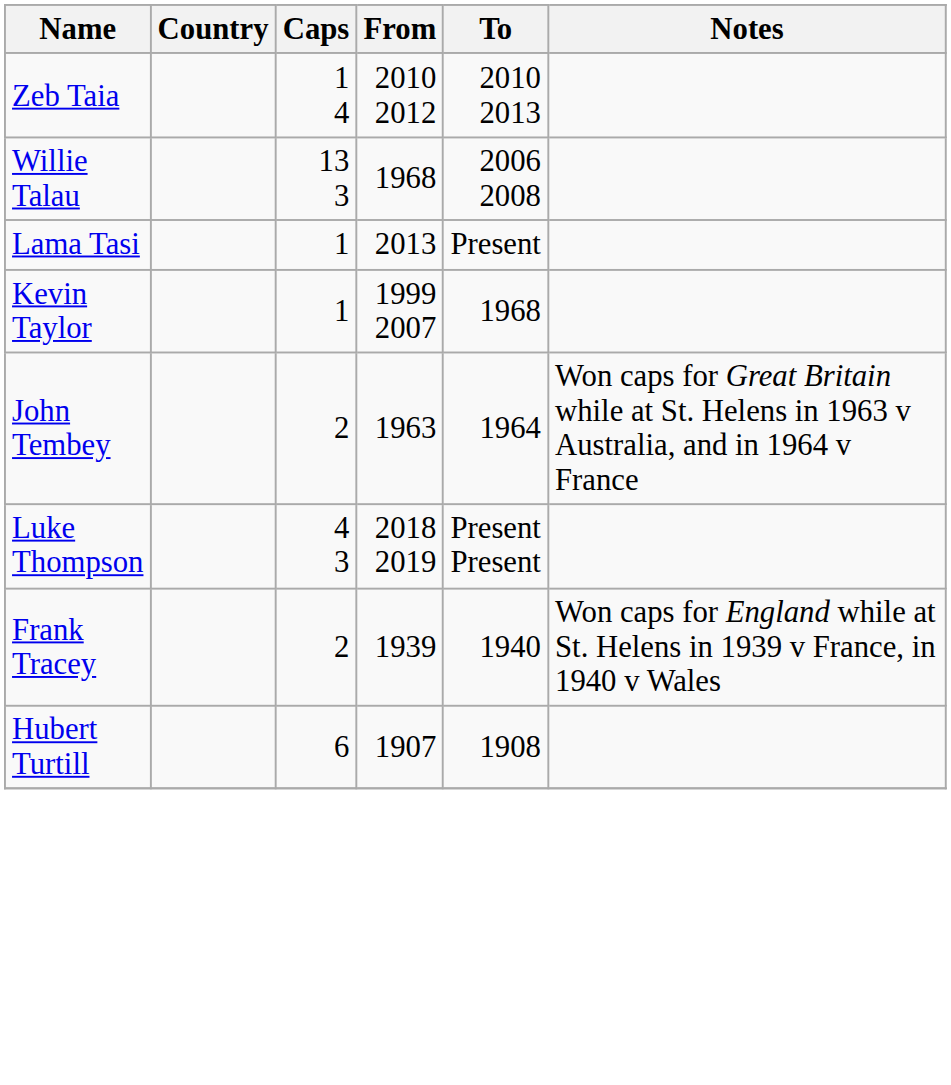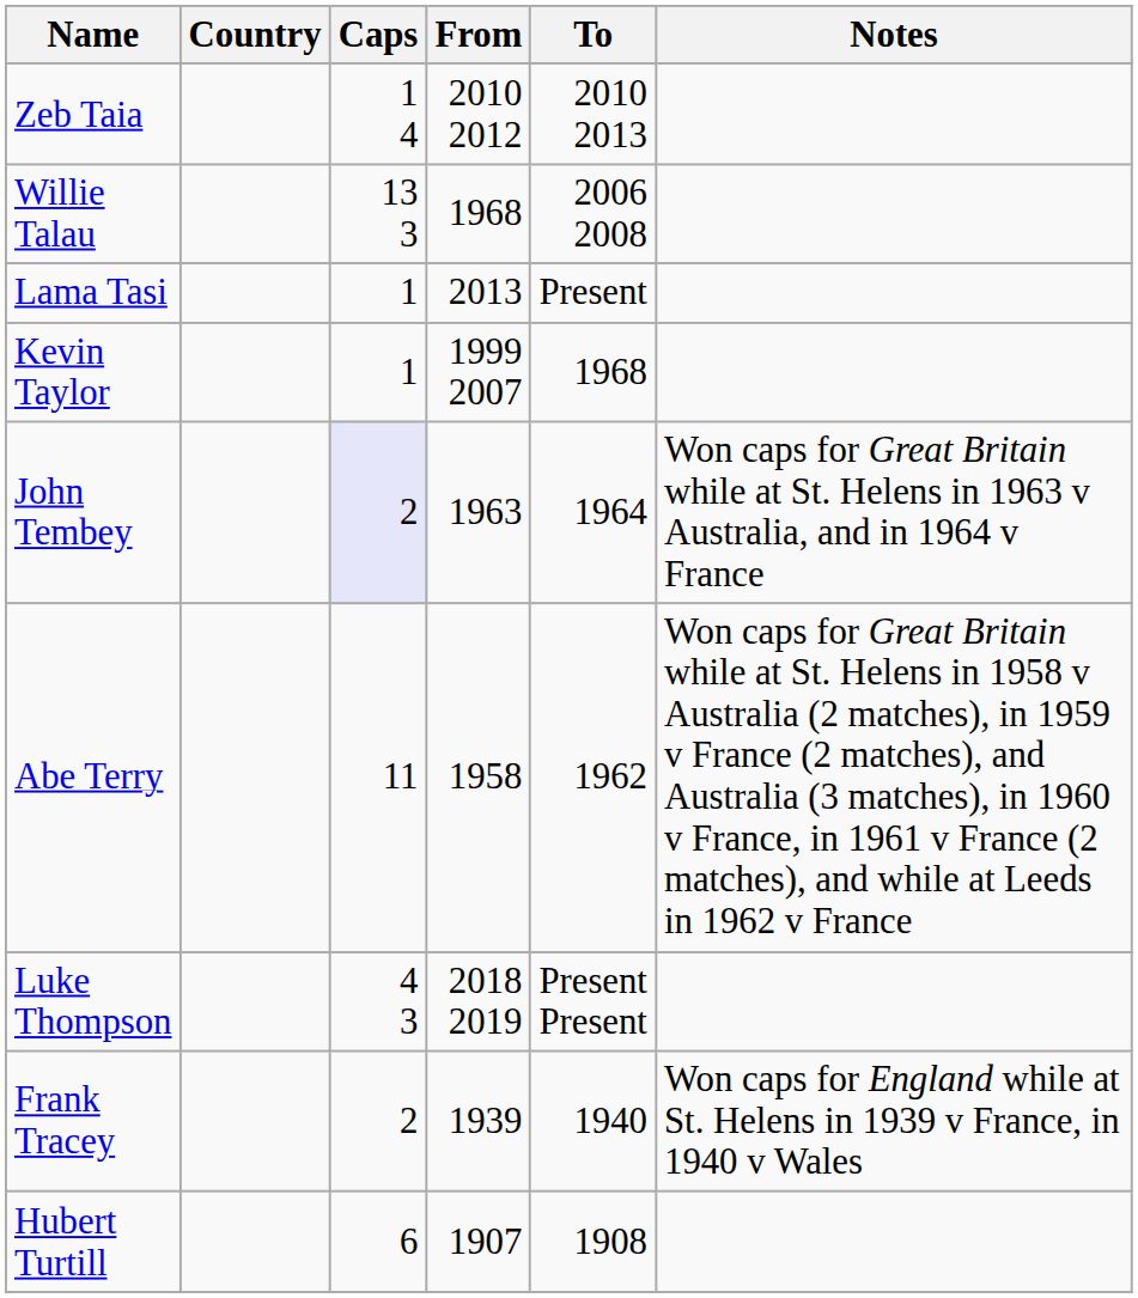John Tembey | Caps: no background -> lavender background
+ row: Abe Terry | 11 | 1958 | 1962 | Won caps for Great Britain while at St. Helens in 1958 v Australia (2 matches), in 1959 v France (2 matches), and Australia (3 matches), in 1960 v France, in 1961 v France (2 matches), and while at Leeds in 1962 v France
